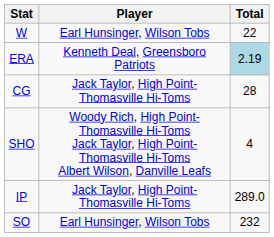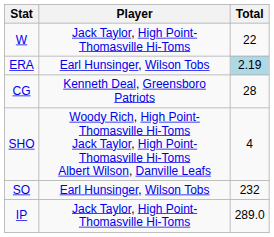W | Player: Earl Hunsinger, Wilson Tobs -> Jack Taylor, High Point-Thomasville Hi-Toms
ERA | Player: Kenneth Deal, Greensboro Patriots -> Earl Hunsinger, Wilson Tobs
CG | Player: Jack Taylor, High Point-Thomasville Hi-Toms -> Kenneth Deal, Greensboro Patriots
rows swapped: SO <-> IP
